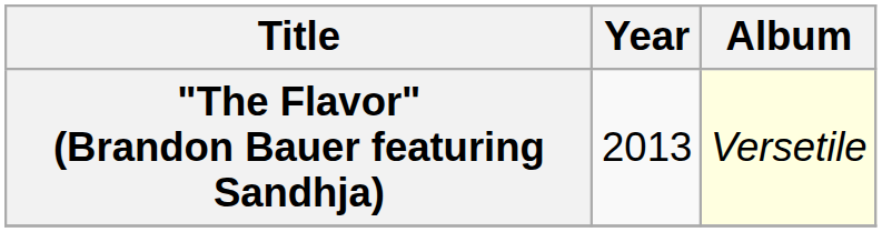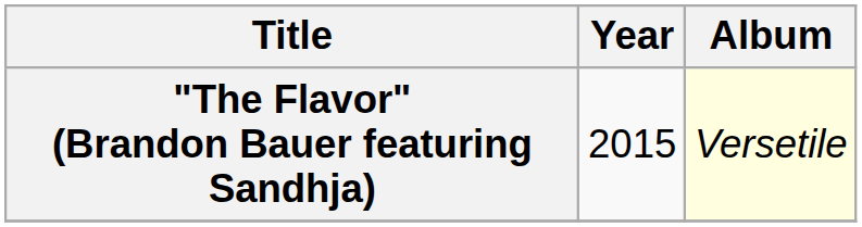"The Flavor" (Brandon Bauer featuring Sandhja) | Year: 2013 -> 2015
